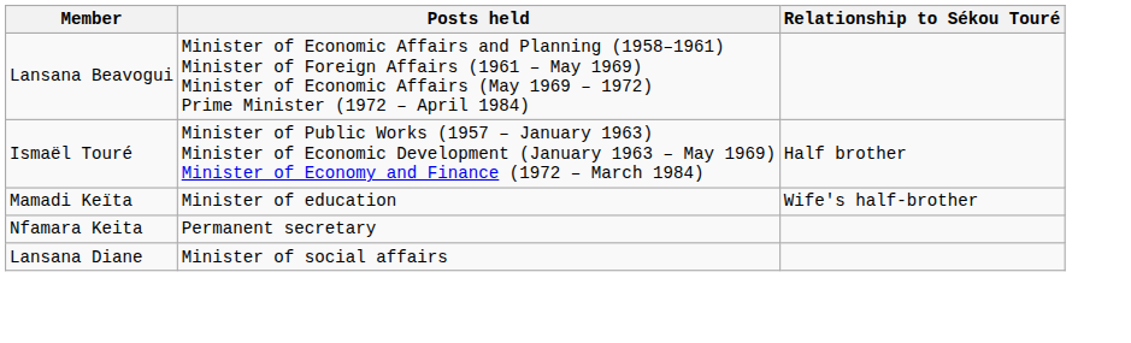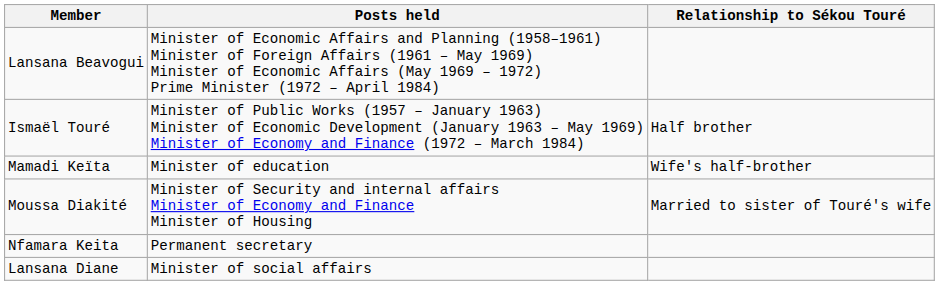+ row: Moussa Diakité | Minister of Security and internal affairs Minister of Economy and Finance Minister of Housing | Married to sister of Touré's wife
